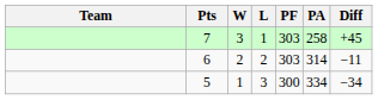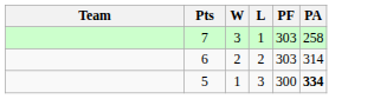- column: Diff | +45 | −11 | −34
5 | PA: normal -> bold
